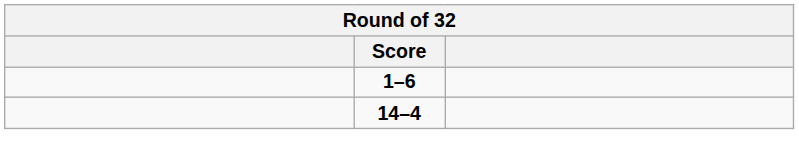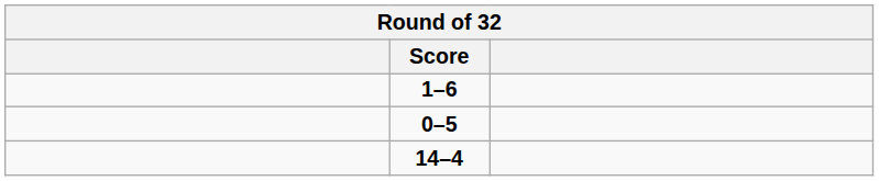+ row: 0–5
